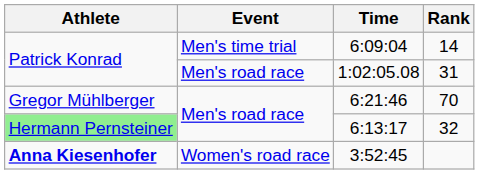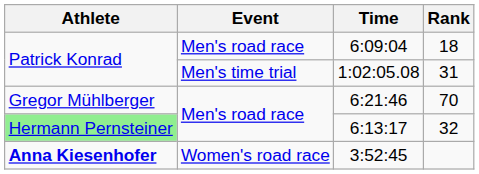6:09:04 | Event: Men's time trial -> Men's road race
6:09:04 | Rank: 14 -> 18
1:02:05.08 | Event: Men's road race -> Men's time trial
